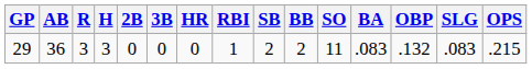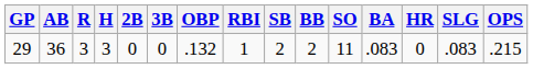columns swapped: HR <-> OBP
